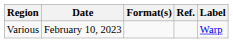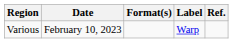columns swapped: Label <-> Ref.
